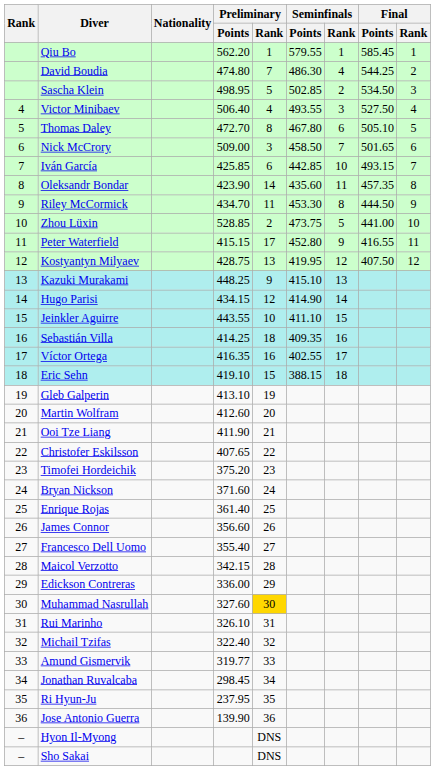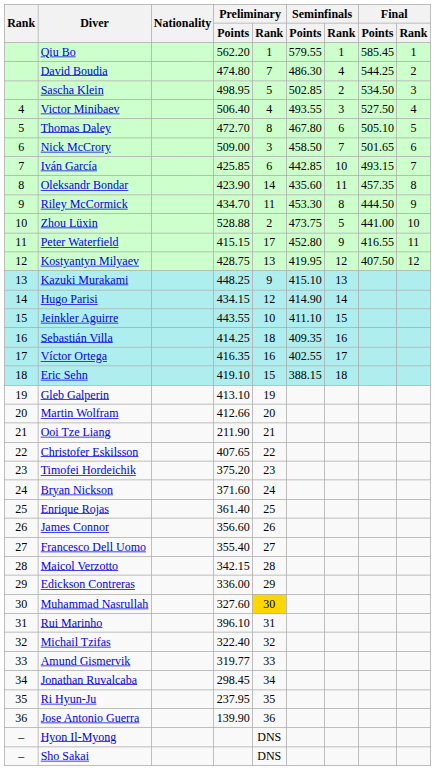Zhou Lüxin | Preliminary / Points: 528.85 -> 528.88
Martin Wolfram | Preliminary / Points: 412.60 -> 412.66
Ooi Tze Liang | Preliminary / Points: 411.90 -> 211.90
Rui Marinho | Preliminary / Points: 326.10 -> 396.10
